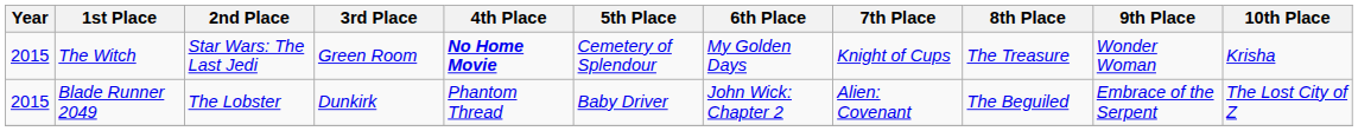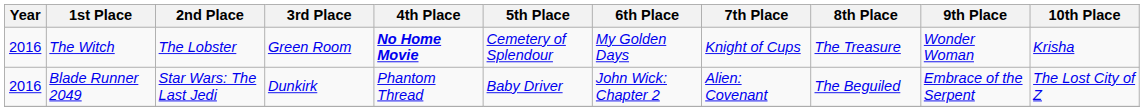The Witch | Year: 2015 -> 2016
The Witch | 2nd Place: Star Wars: The Last Jedi -> The Lobster
Blade Runner 2049 | Year: 2015 -> 2016
Blade Runner 2049 | 2nd Place: The Lobster -> Star Wars: The Last Jedi
